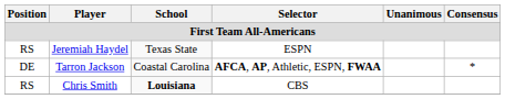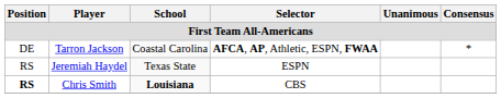rows swapped: Tarron Jackson <-> Jeremiah Haydel
Chris Smith | Position: normal -> bold
